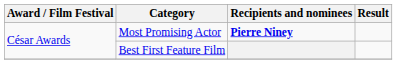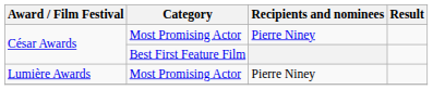César Awards / Most Promising Actor | Recipients and nominees: bold -> normal
+ row: Lumière Awards | Most Promising Actor | Pierre Niney
